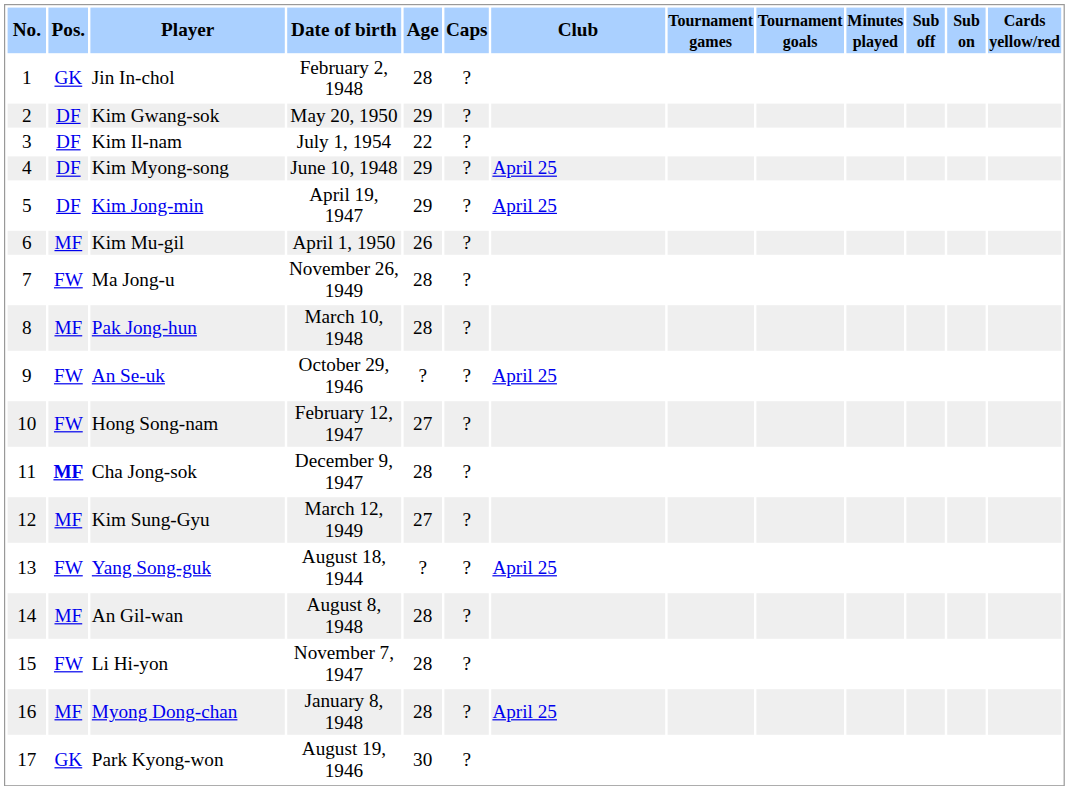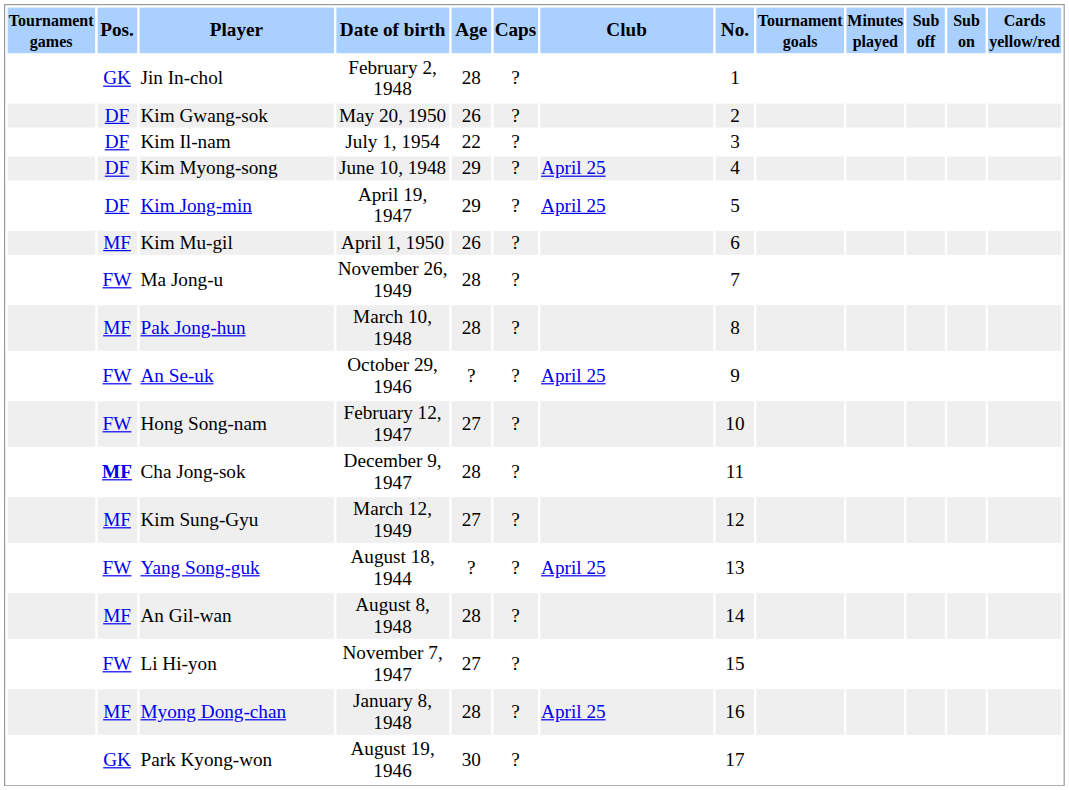columns swapped: No. <-> Tournament games
Kim Gwang-sok | Age: 29 -> 26
Li Hi-yon | Age: 28 -> 27
